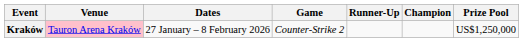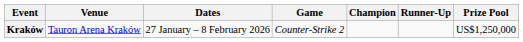columns swapped: Champion <-> Runner-Up
Kraków | Venue: pink background -> no background
